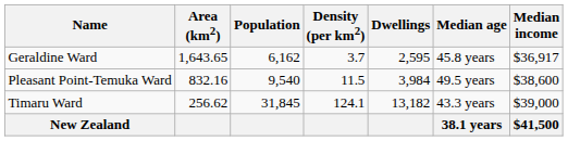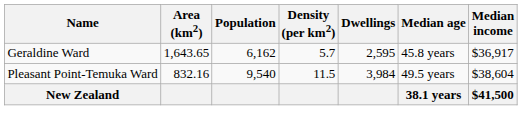Geraldine Ward | Density (per km2): 3.7 -> 5.7
Pleasant Point-Temuka Ward | Median income: $38,600 -> $38,604
- row: Timaru Ward | 256.62 | 31,845 | 124.1 | 13,182 | 43.3 years | $39,000
